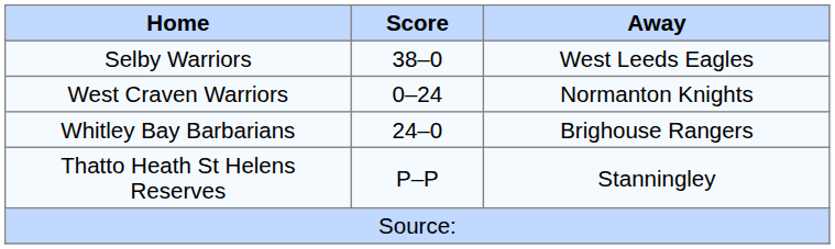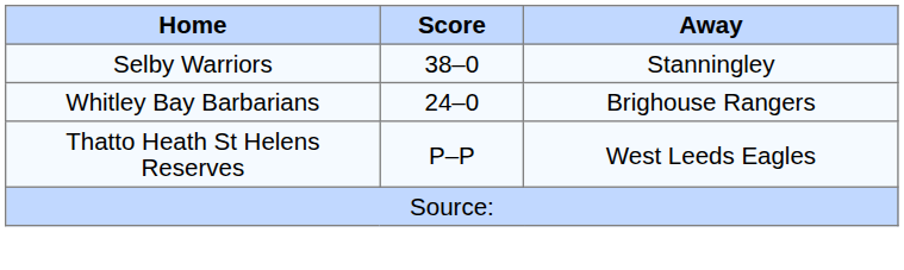Selby Warriors | Away: West Leeds Eagles -> Stanningley
- row: West Craven Warriors | 0–24 | Normanton Knights
Thatto Heath St Helens Reserves | Away: Stanningley -> West Leeds Eagles
